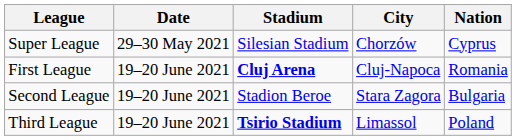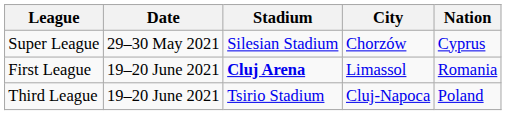First League | City: Cluj-Napoca -> Limassol
- row: Second League | 19–20 June 2021 | Stadion Beroe | Stara Zagora | Bulgaria
Third League | Stadium: bold -> normal
Third League | City: Limassol -> Cluj-Napoca
